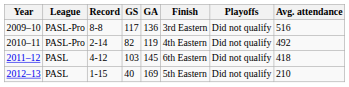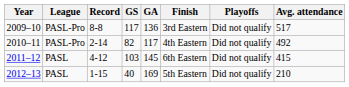2009–10 | Avg. attendance: 516 -> 517
2010–11 | GA: 119 -> 117
2011–12 | Avg. attendance: 418 -> 415
